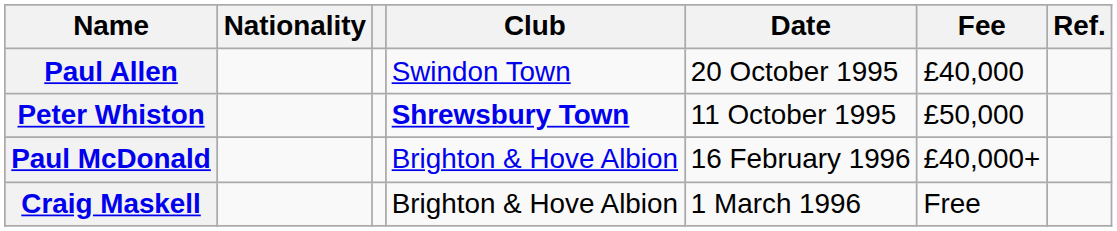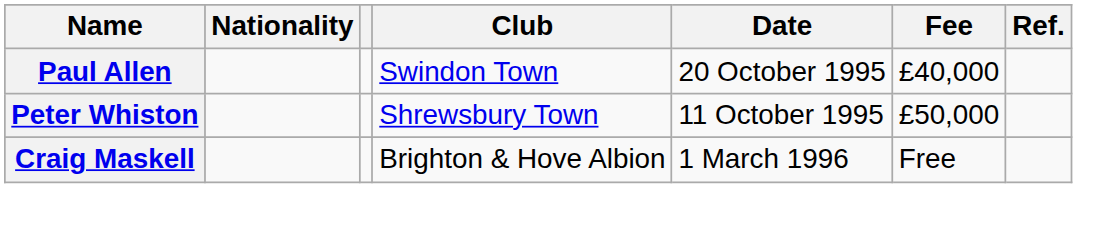Peter Whiston | Club: bold -> normal
- row: Paul McDonald | Brighton & Hove Albion | 16 February 1996 | £40,000+
